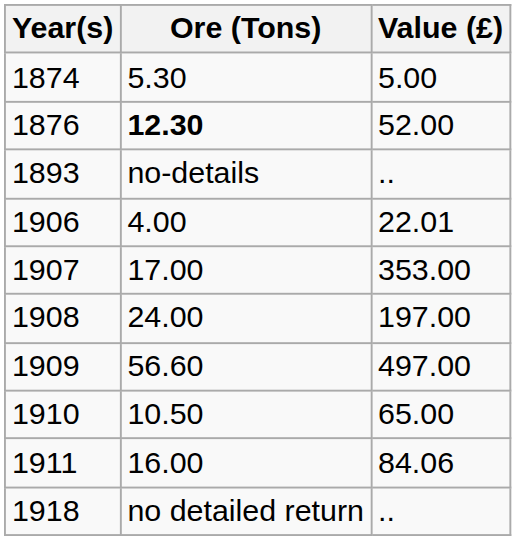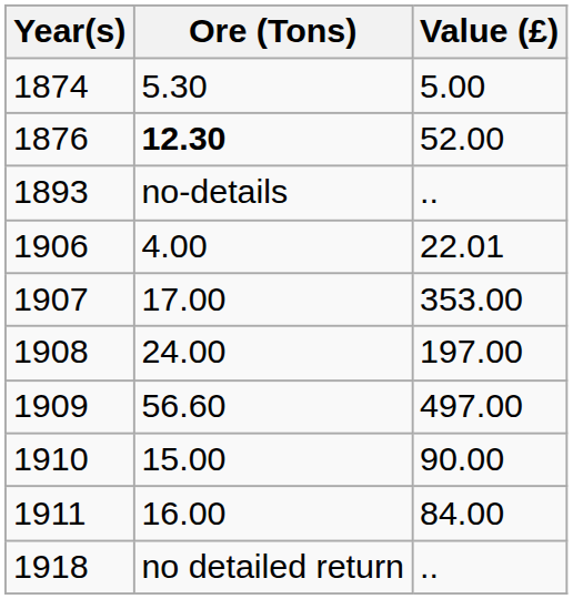1910 | Ore (Tons): 10.50 -> 15.00
1910 | Value (£): 65.00 -> 90.00
1911 | Value (£): 84.06 -> 84.00
